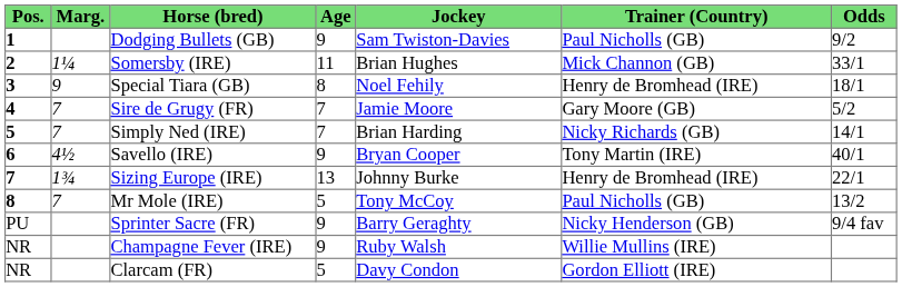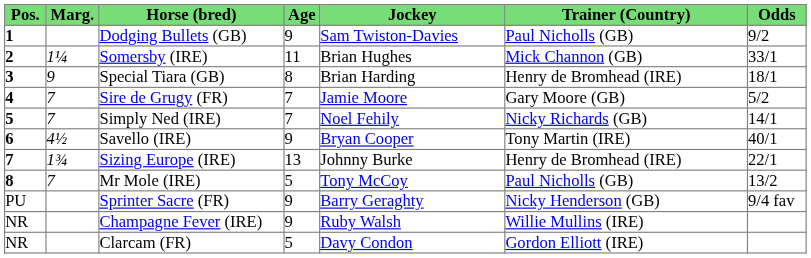Special Tiara (GB) | Jockey: Noel Fehily -> Brian Harding
Simply Ned (IRE) | Jockey: Brian Harding -> Noel Fehily
